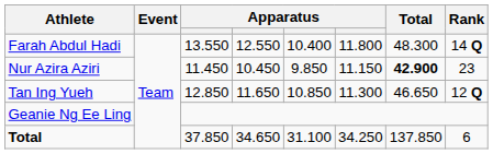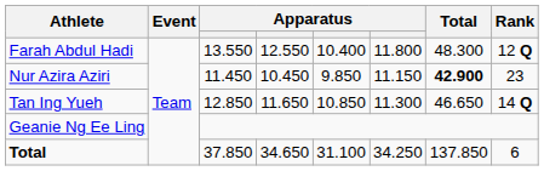Farah Abdul Hadi | Rank: 14 Q -> 12 Q
Tan Ing Yueh | Rank: 12 Q -> 14 Q
